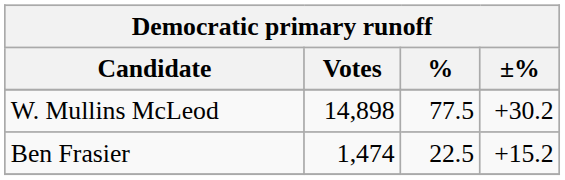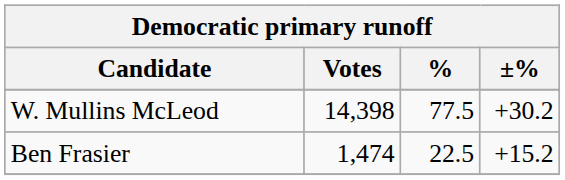W. Mullins McLeod | Votes: 14,898 -> 14,398
